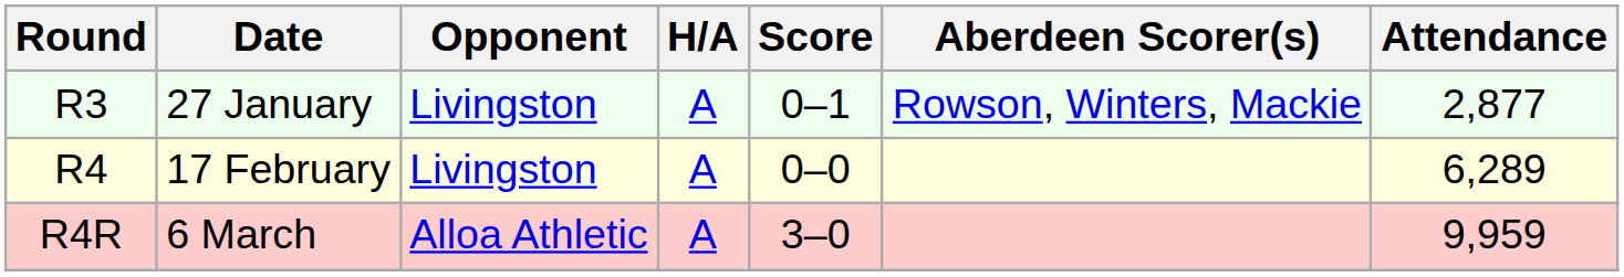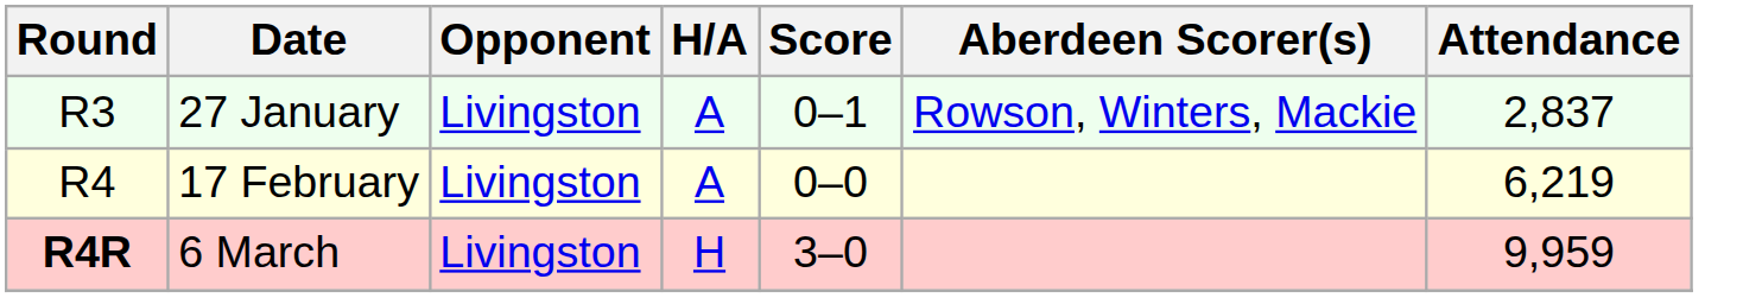27 January | Attendance: 2,877 -> 2,837
17 February | Attendance: 6,289 -> 6,219
6 March | Round: normal -> bold
6 March | Opponent: Alloa Athletic -> Livingston
6 March | H/A: A -> H
